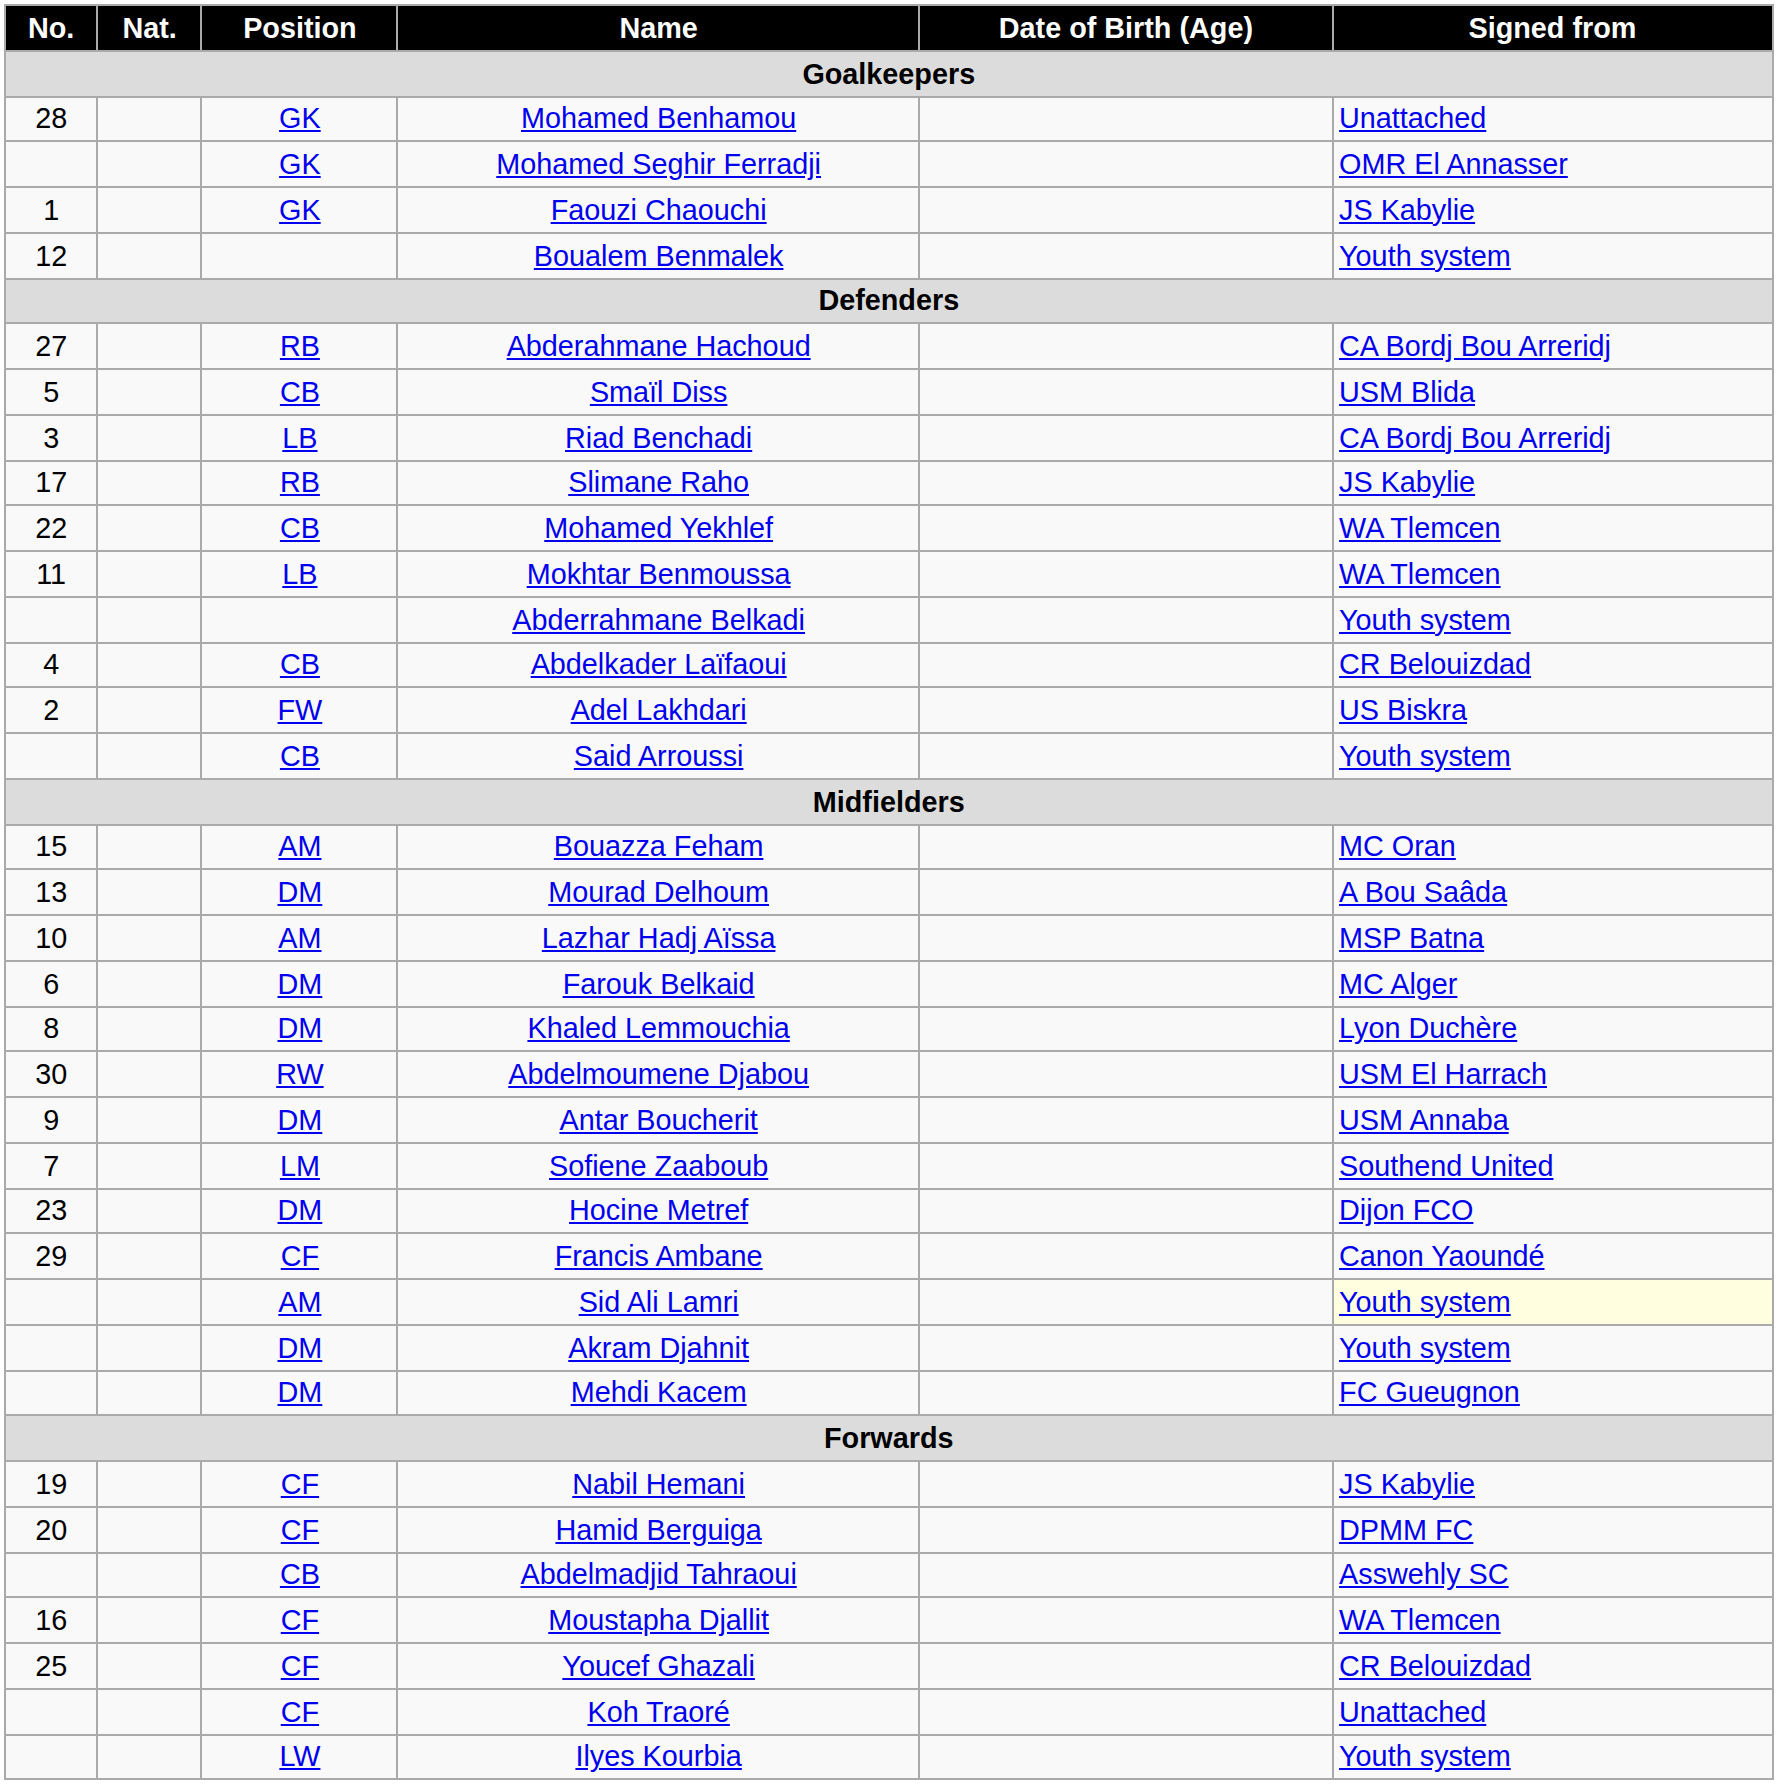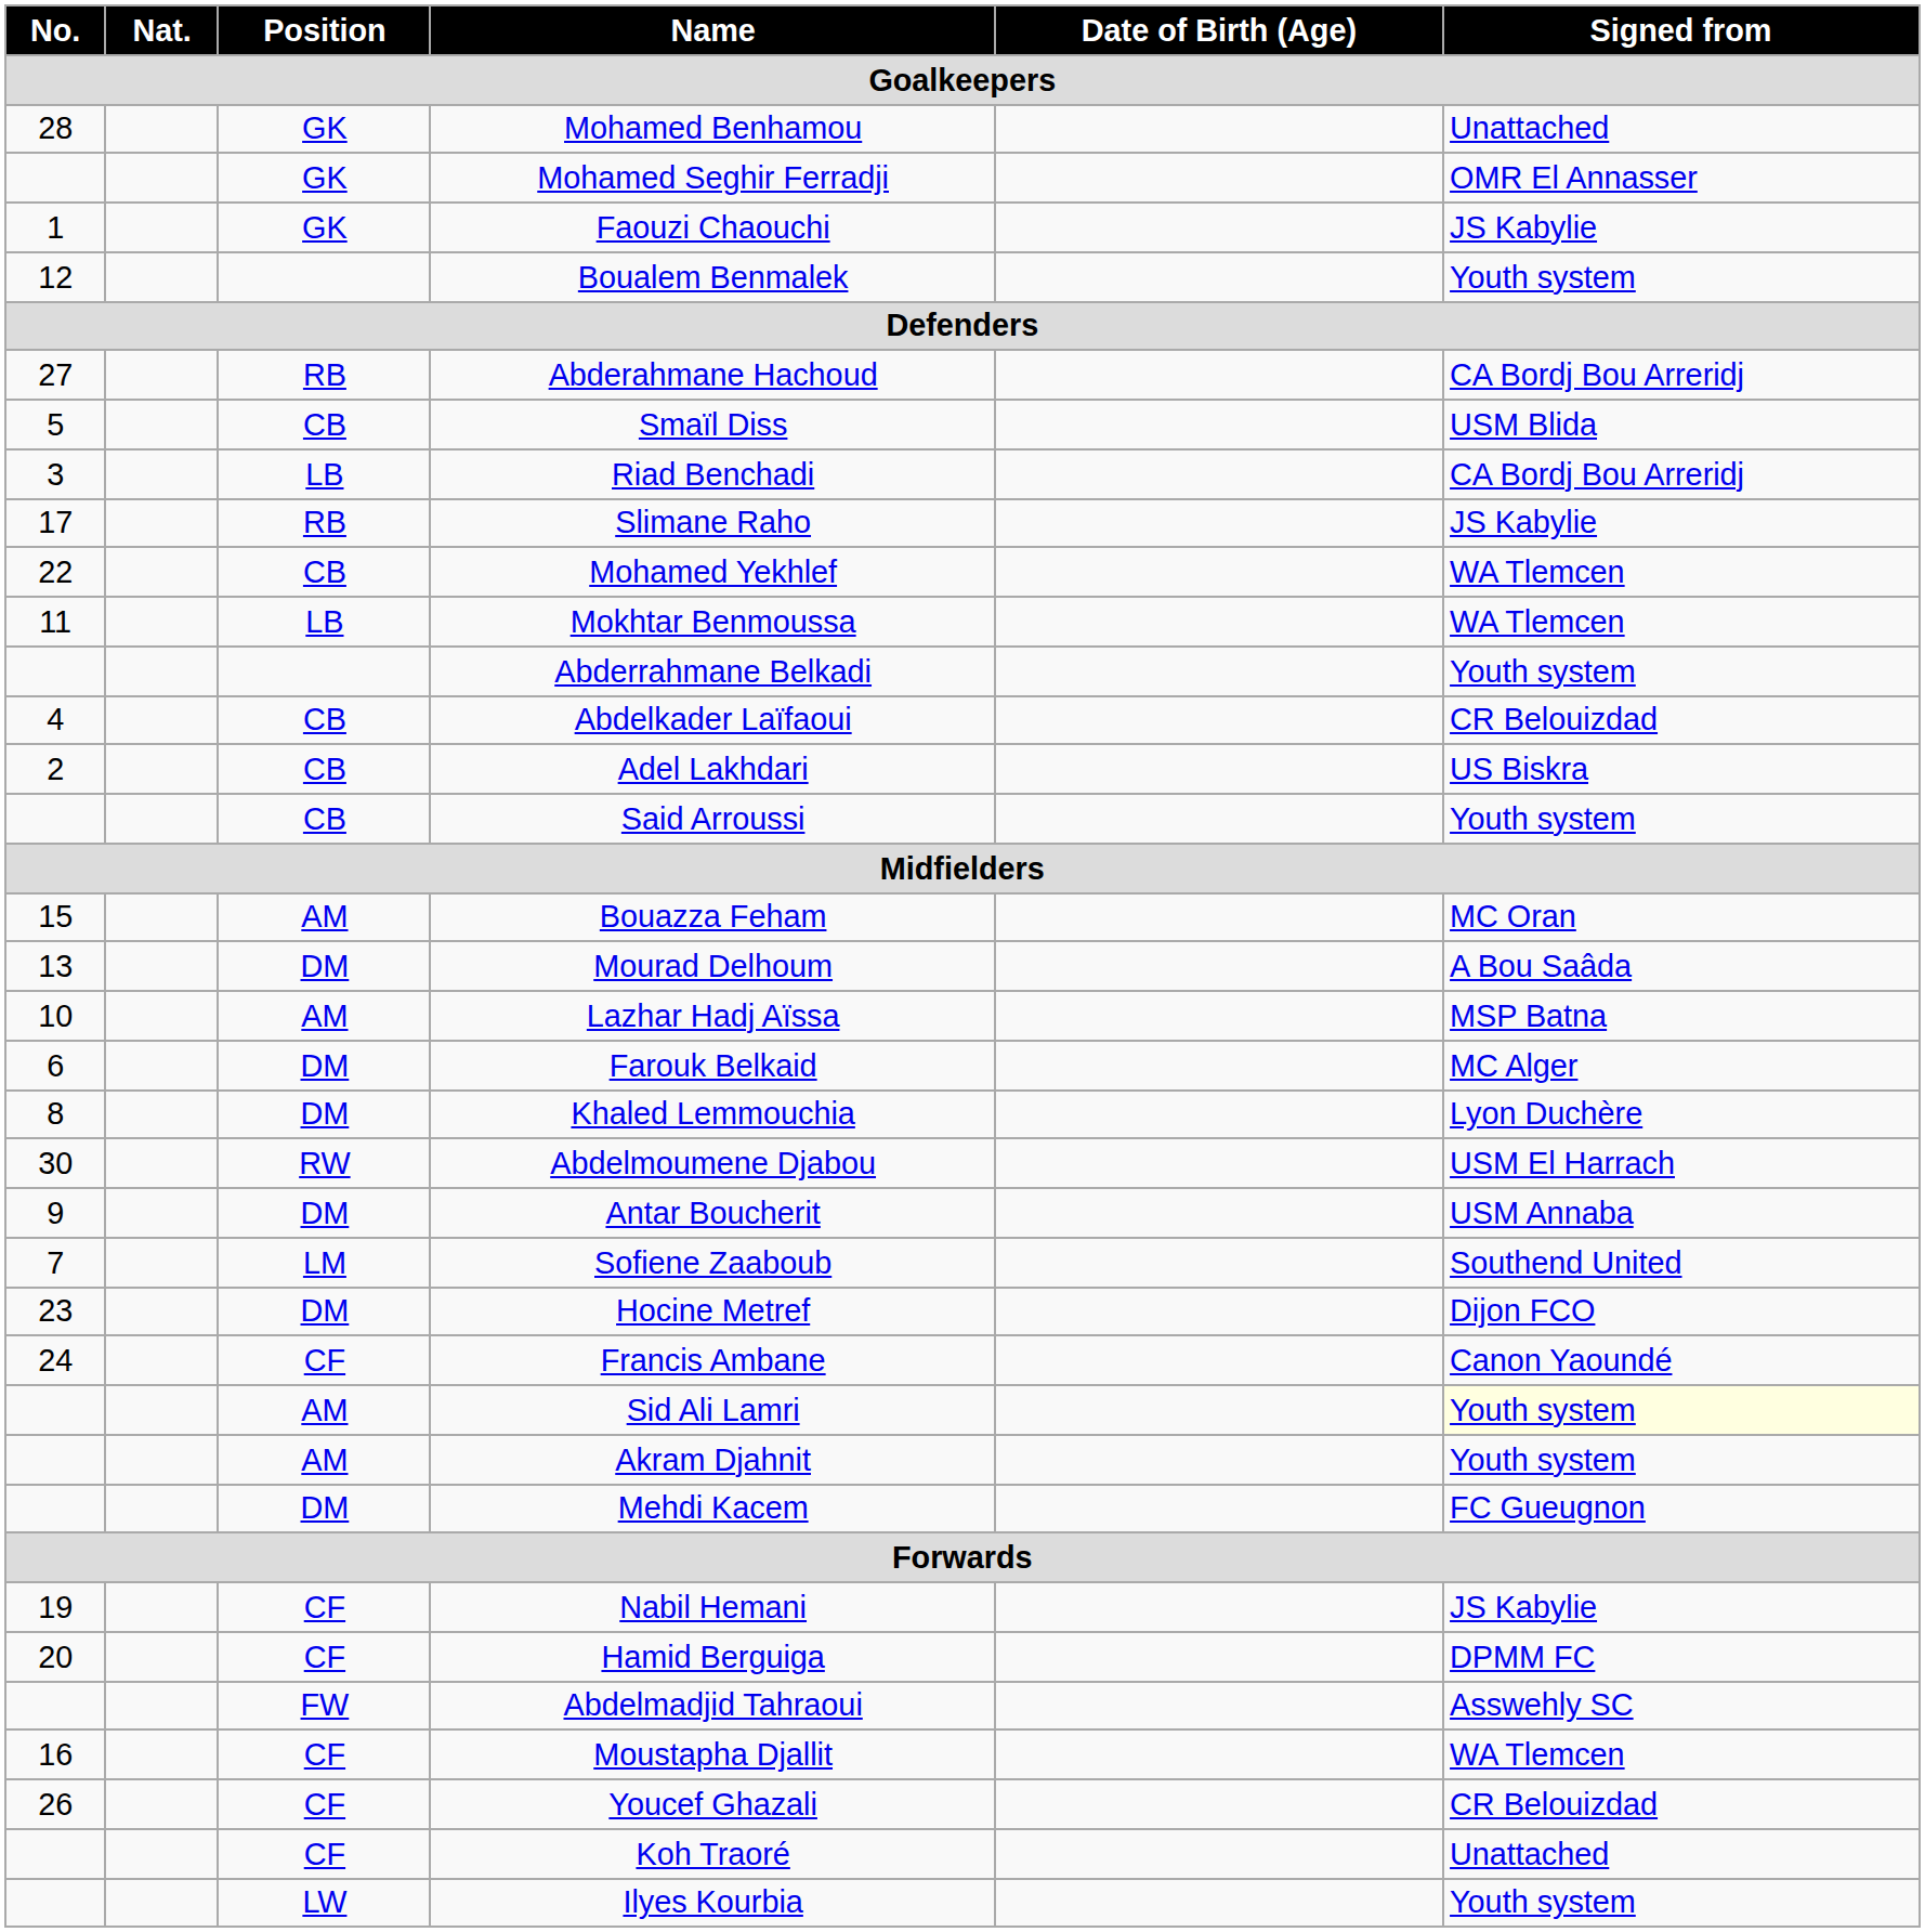Adel Lakhdari | Position: FW -> CB
Francis Ambane | No.: 29 -> 24
Akram Djahnit | Position: DM -> AM
Abdelmadjid Tahraoui | Position: CB -> FW
Youcef Ghazali | No.: 25 -> 26
